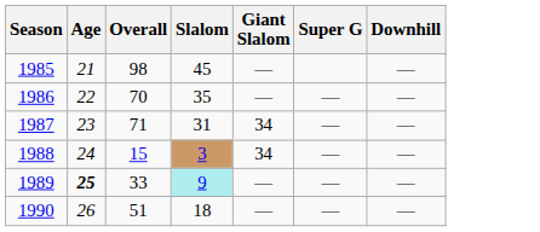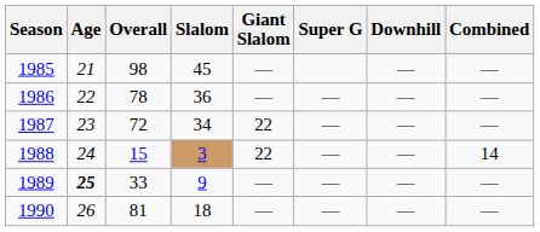+ column: Combined | — | — | — | 14 | — | —
1986 | Overall: 70 -> 78
1986 | Slalom: 35 -> 36
1987 | Overall: 71 -> 72
1987 | Slalom: 31 -> 34
1987 | Giant Slalom: 34 -> 22
1988 | Giant Slalom: 34 -> 22
1989 | Slalom: paleturquoise background -> no background
1990 | Overall: 51 -> 81
